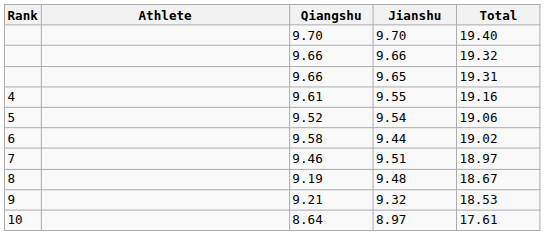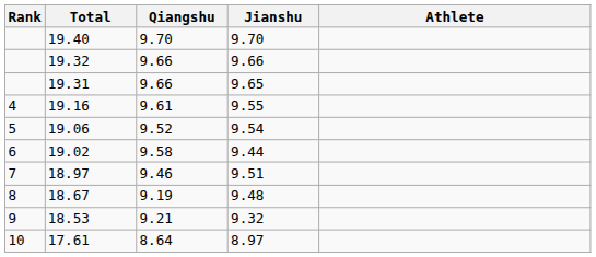columns swapped: Athlete <-> Total
